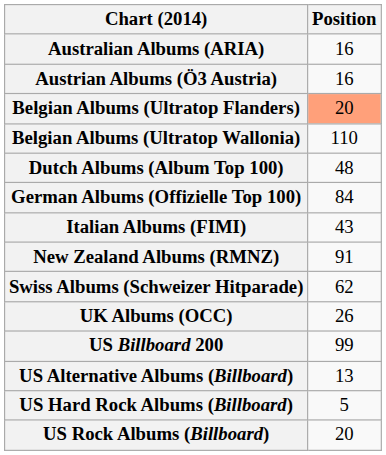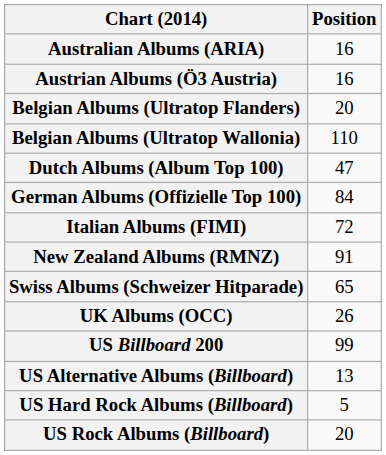Belgian Albums (Ultratop Flanders) | Position: lightsalmon background -> no background
Dutch Albums (Album Top 100) | Position: 48 -> 47
Italian Albums (FIMI) | Position: 43 -> 72
Swiss Albums (Schweizer Hitparade) | Position: 62 -> 65
